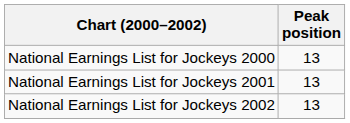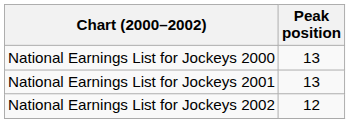National Earnings List for Jockeys 2002 | Peak position: 13 -> 12
